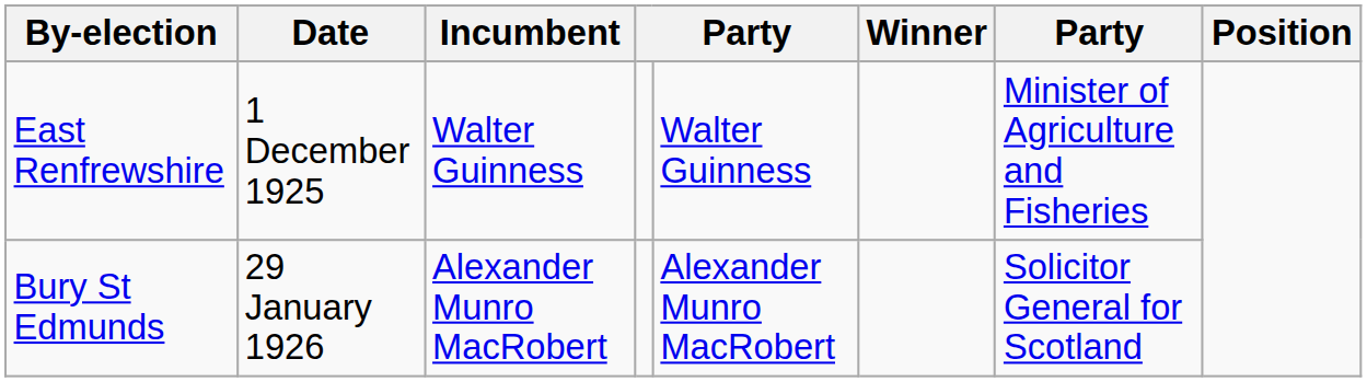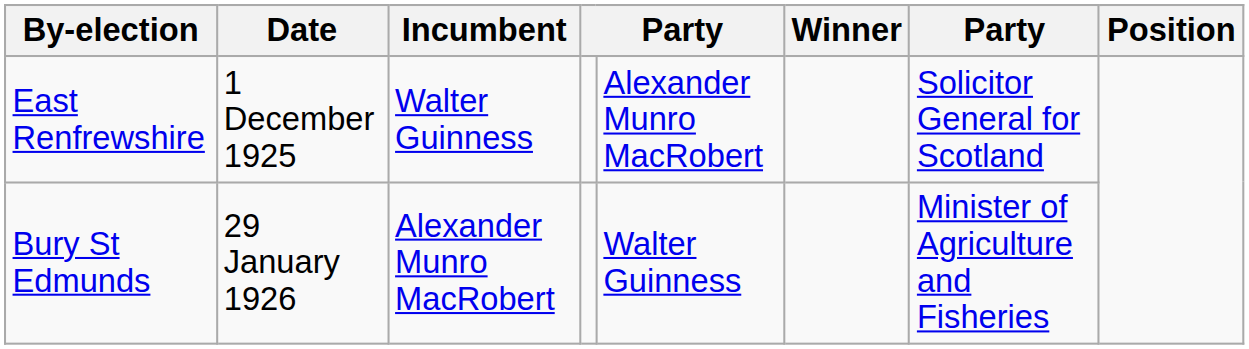East Renfrewshire | column 5: Walter Guinness -> Alexander Munro MacRobert
East Renfrewshire | column 7: Minister of Agriculture and Fisheries -> Solicitor General for Scotland
Bury St Edmunds | column 5: Alexander Munro MacRobert -> Walter Guinness
Bury St Edmunds | column 7: Solicitor General for Scotland -> Minister of Agriculture and Fisheries
